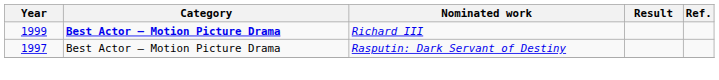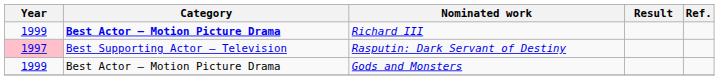Rasputin: Dark Servant of Destiny | Year: no background -> pink background
Rasputin: Dark Servant of Destiny | Category: Best Actor – Motion Picture Drama -> Best Supporting Actor – Television
+ row: 1999 | Best Actor – Motion Picture Drama | Gods and Monsters
